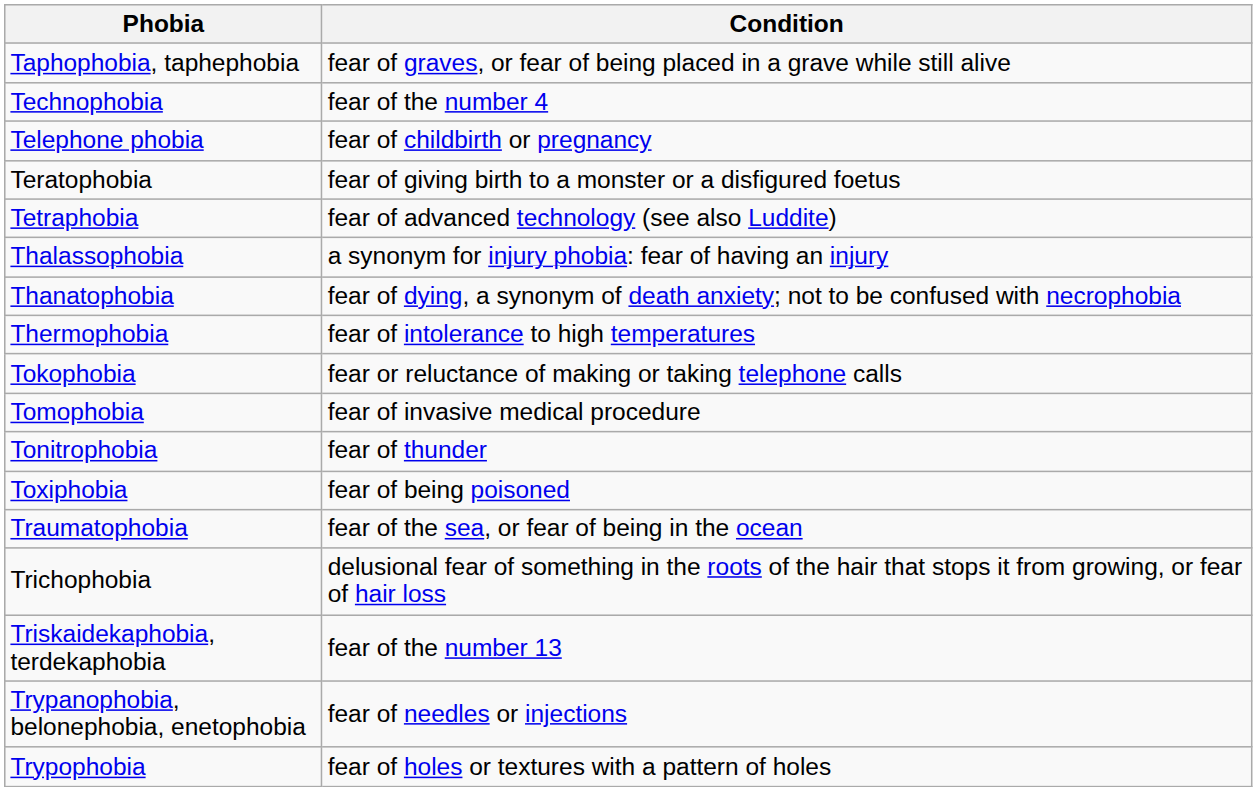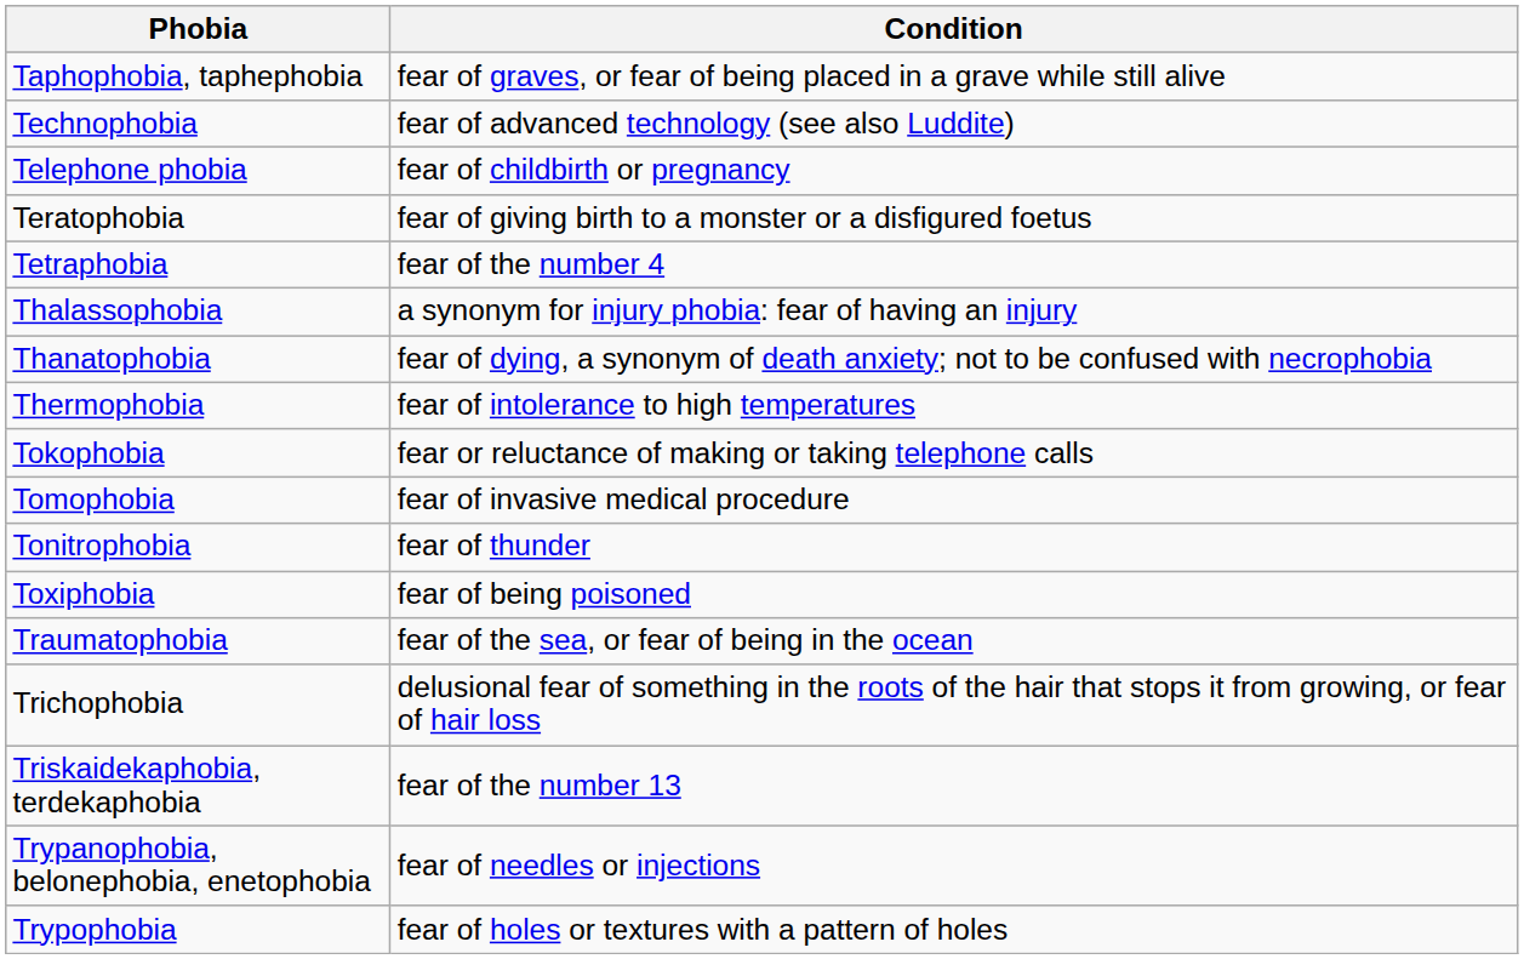Technophobia | Condition: fear of the number 4 -> fear of advanced technology (see also Luddite)
Tetraphobia | Condition: fear of advanced technology (see also Luddite) -> fear of the number 4
